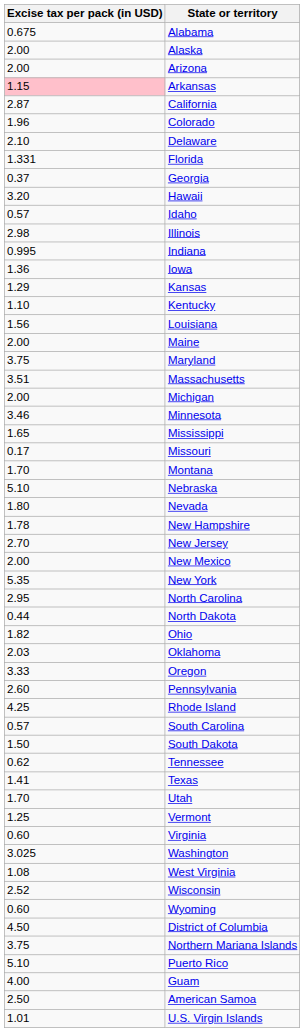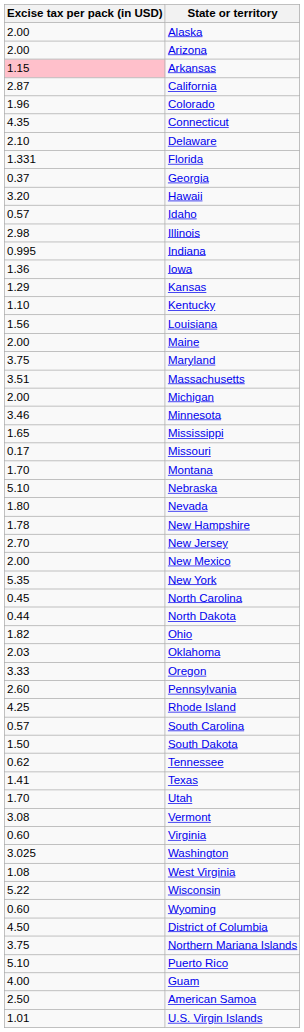- row: 0.675 | Alabama
+ row: 4.35 | Connecticut
North Carolina | Excise tax per pack (in USD): 2.95 -> 0.45
Vermont | Excise tax per pack (in USD): 1.25 -> 3.08
Wisconsin | Excise tax per pack (in USD): 2.52 -> 5.22
